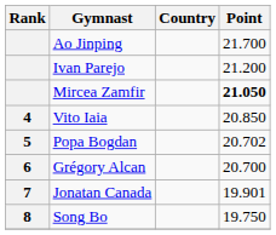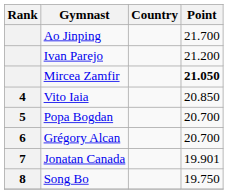Popa Bogdan | Point: 20.702 -> 20.700
